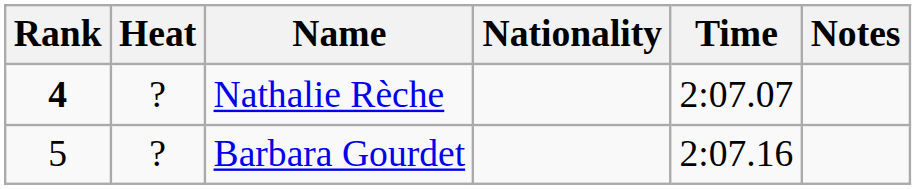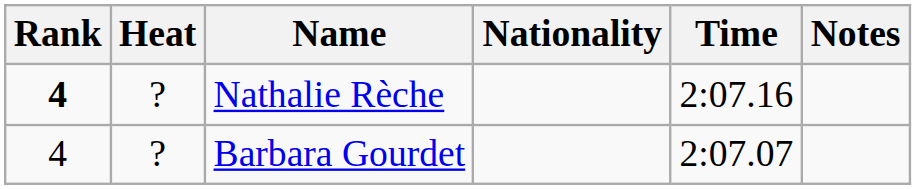Nathalie Rèche | Time: 2:07.07 -> 2:07.16
Barbara Gourdet | Rank: 5 -> 4
Barbara Gourdet | Time: 2:07.16 -> 2:07.07
